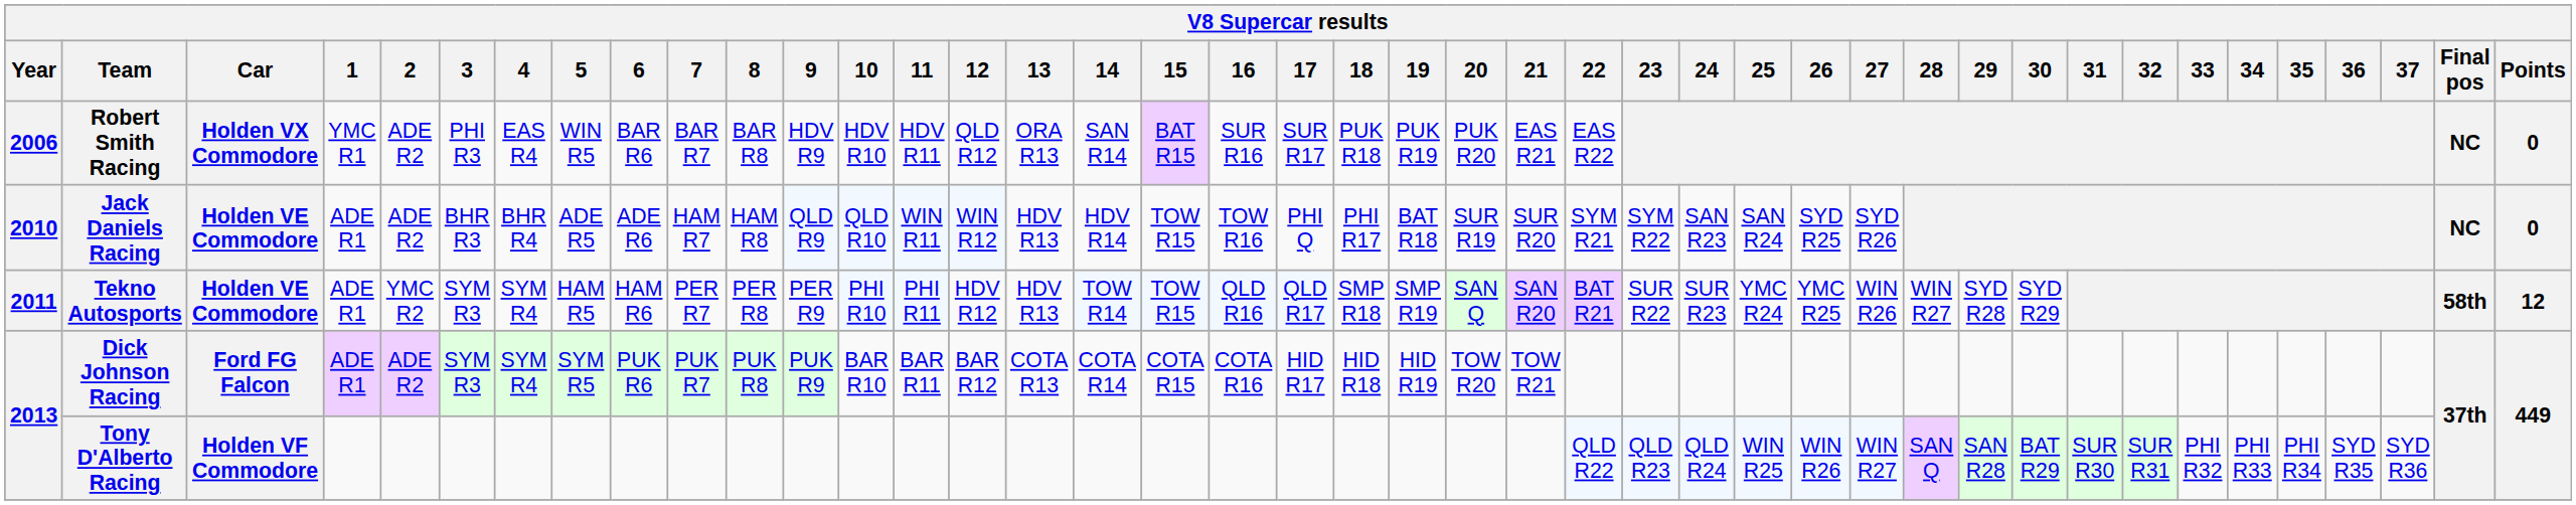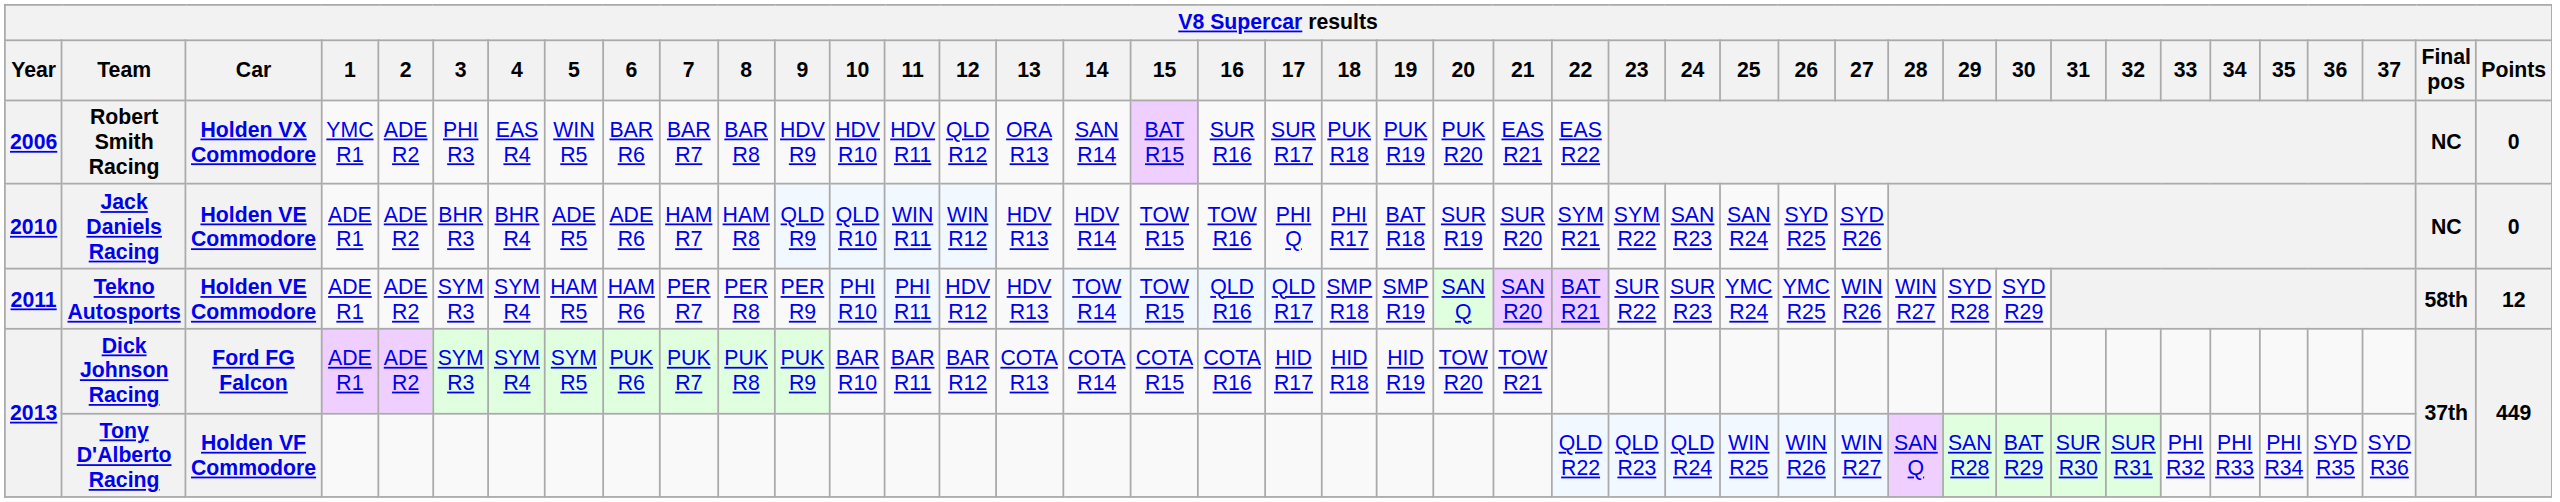Tekno Autosports | 2: YMC R2 -> ADE R2
